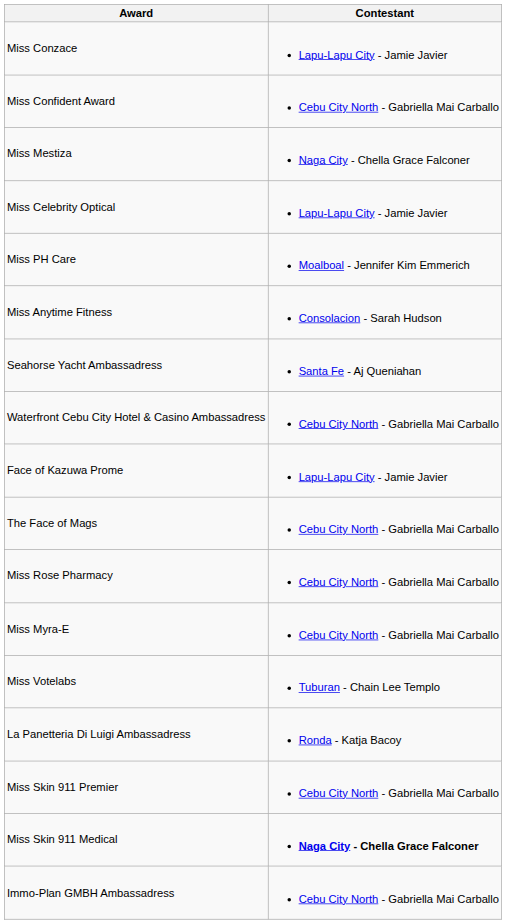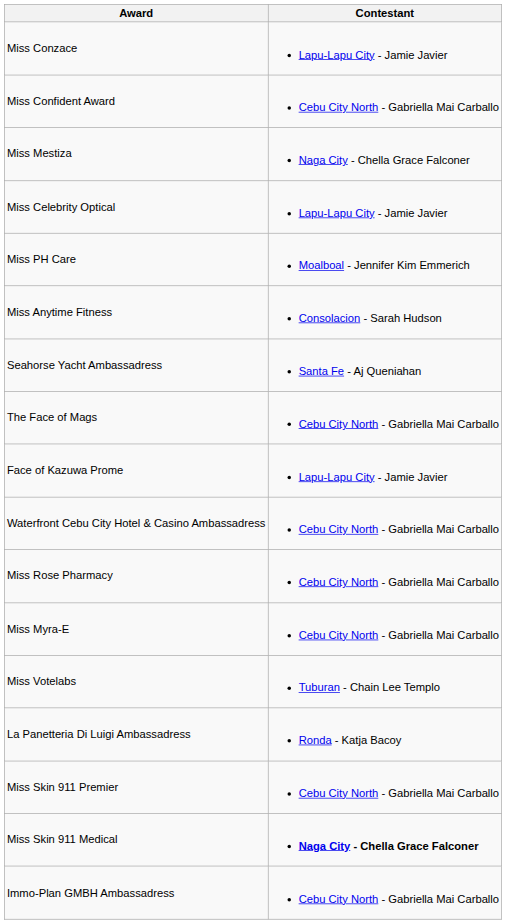rows swapped: Waterfront Cebu City Hotel & Casino Ambassadress <-> The Face of Mags
